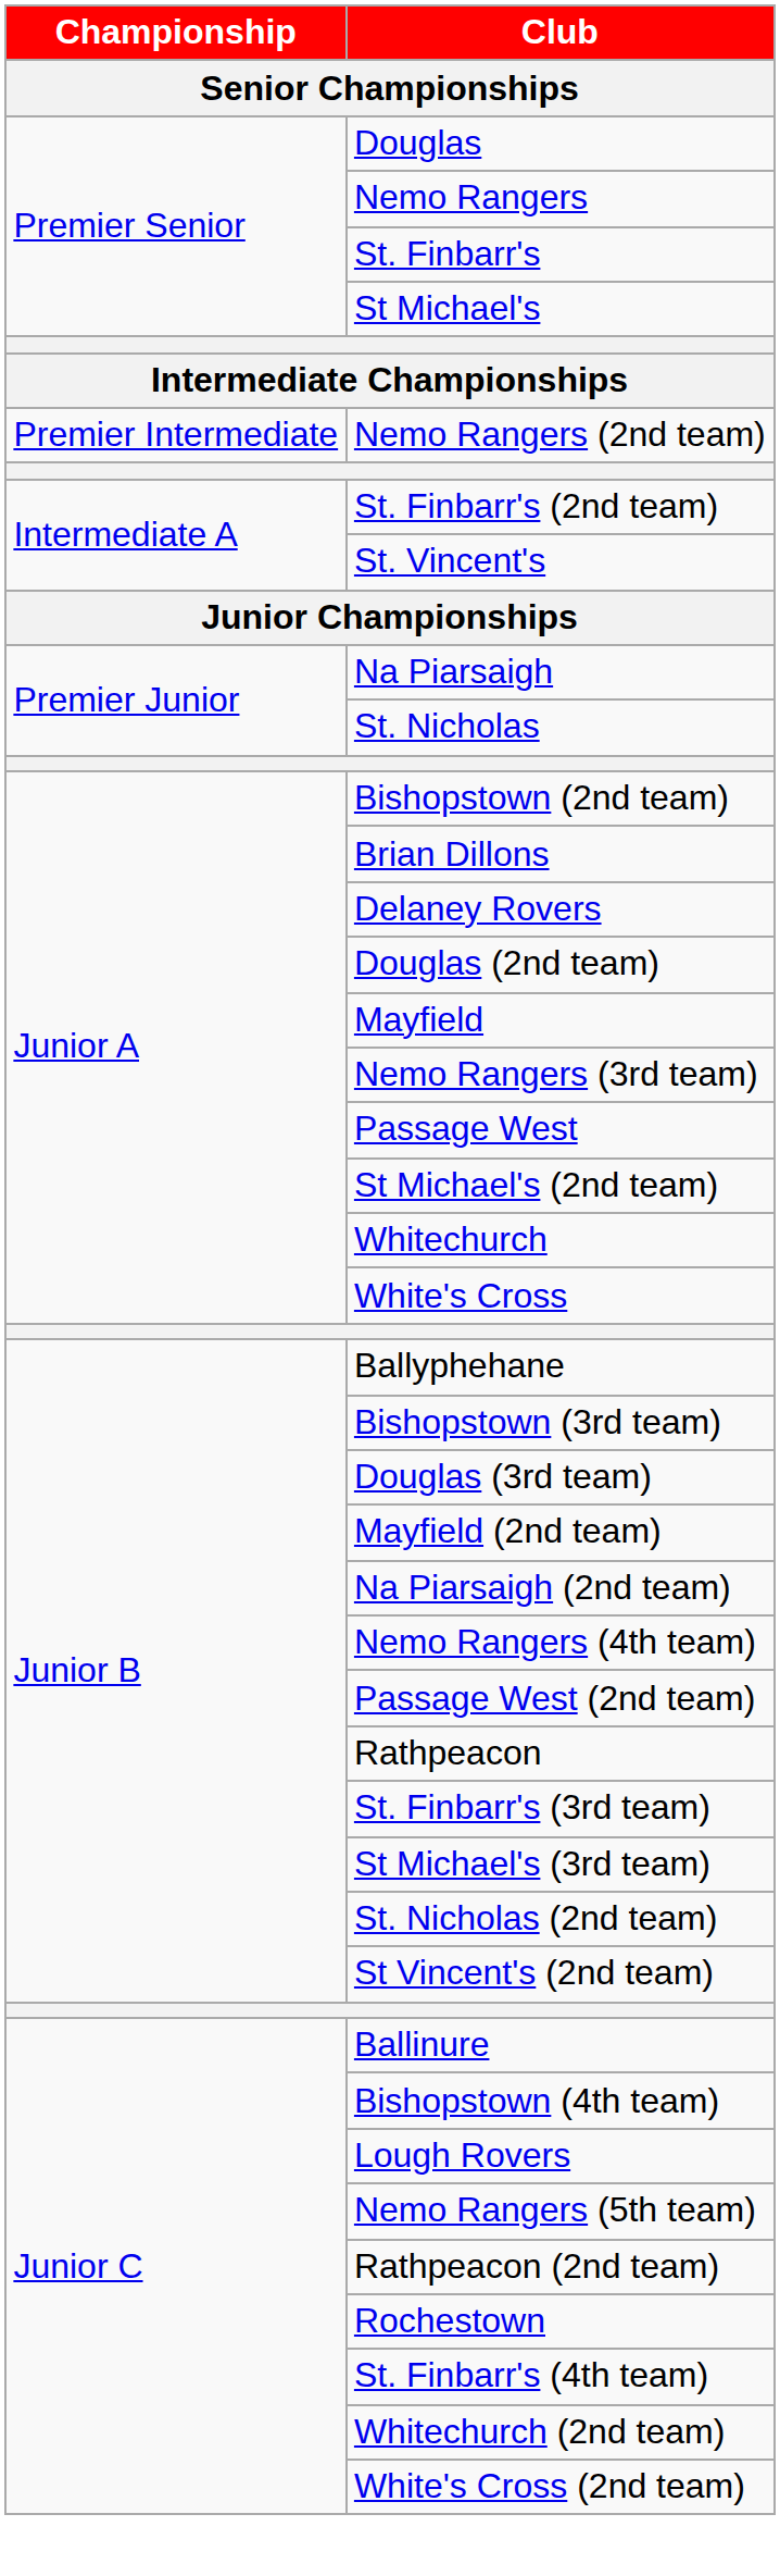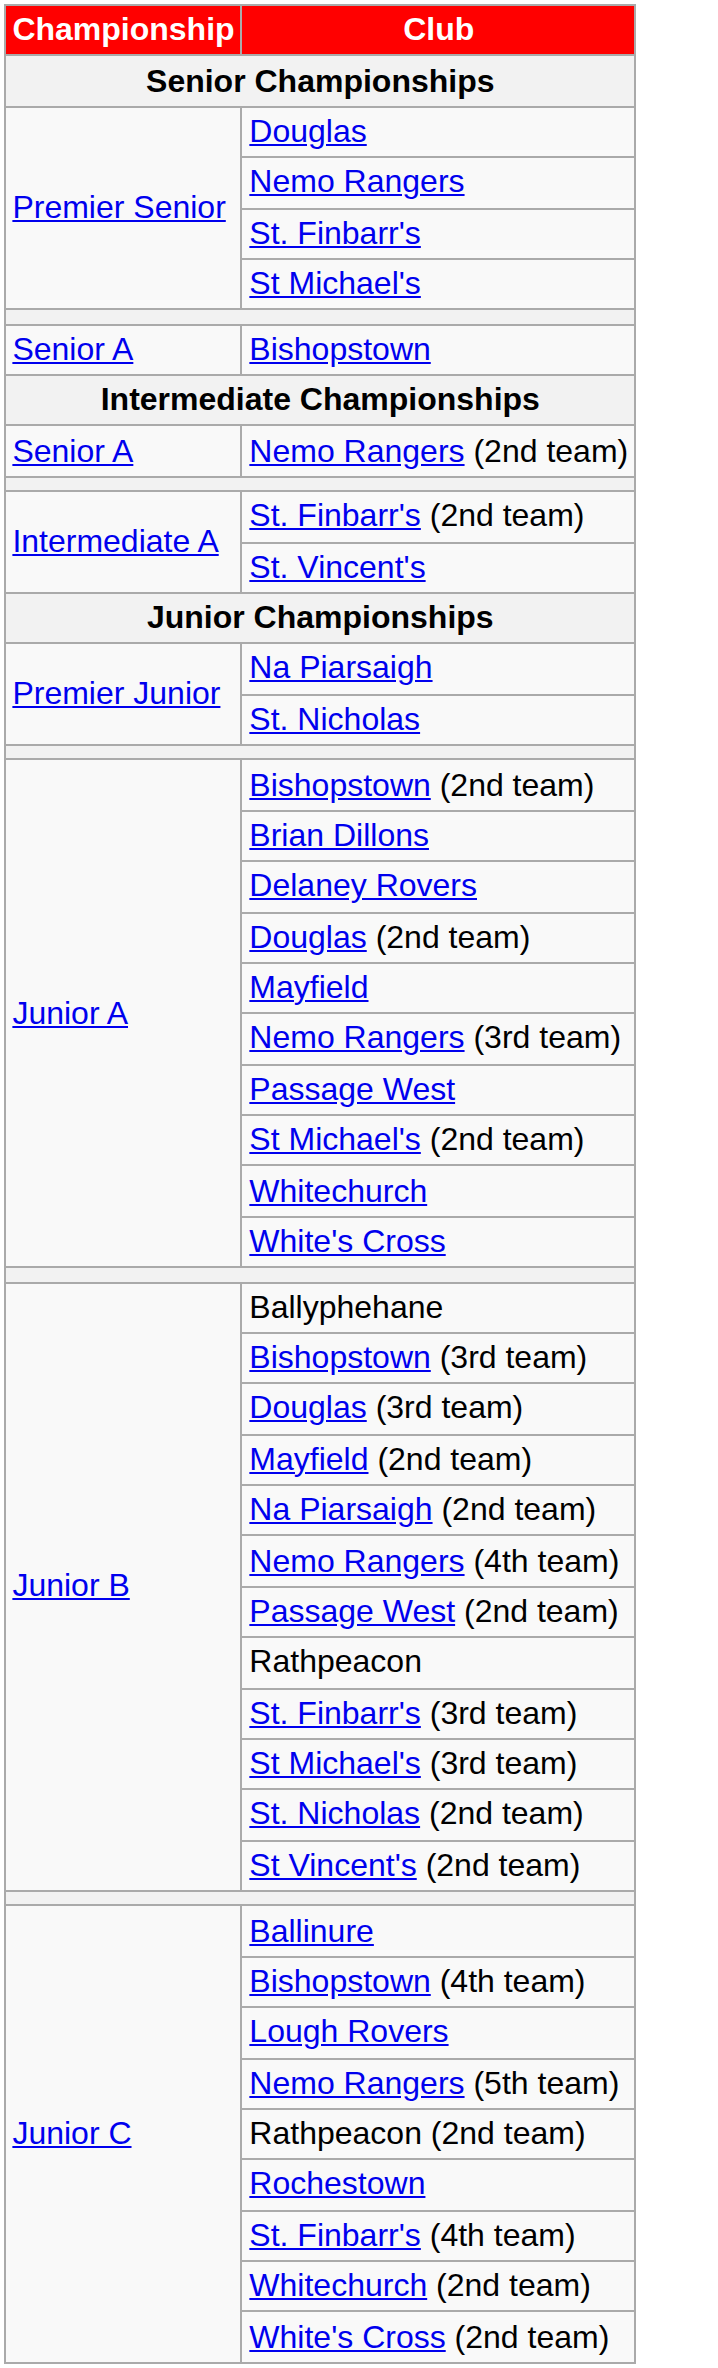+ row: Senior A | Bishopstown
Nemo Rangers (2nd team) | Championship: Premier Intermediate -> Senior A
